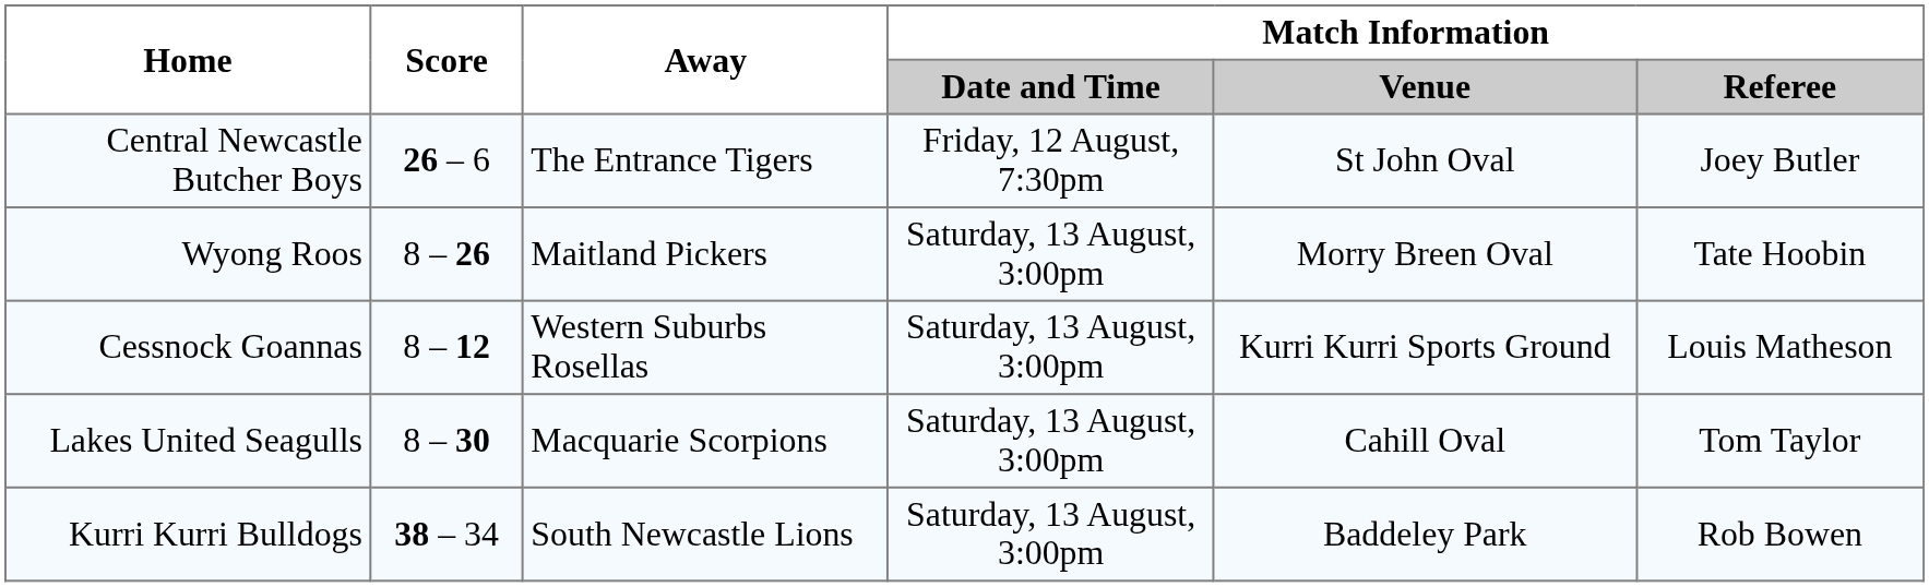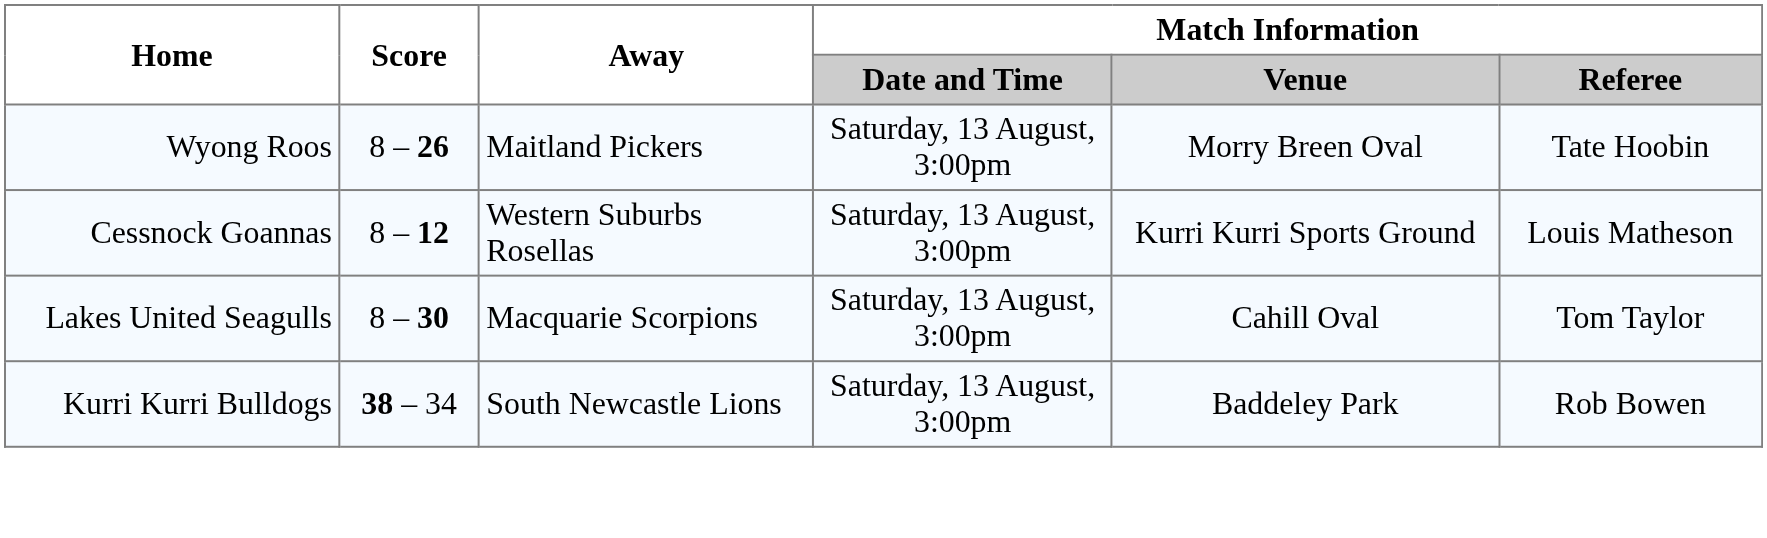- row: Central Newcastle Butcher Boys | 26 – 6 | The Entrance Tigers | Friday, 12 August, 7:30pm | St John Oval | Joey Butler
